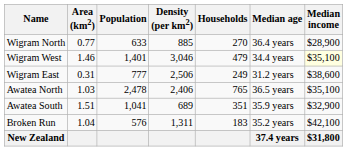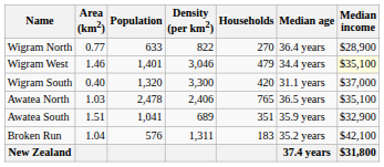Wigram North | Density (per km2): 885 -> 822
+ row: Wigram South | 0.40 | 1,320 | 3,300 | 420 | 31.1 years | $37,000
- row: Wigram East | 0.31 | 777 | 2,506 | 249 | 31.2 years | $38,600
